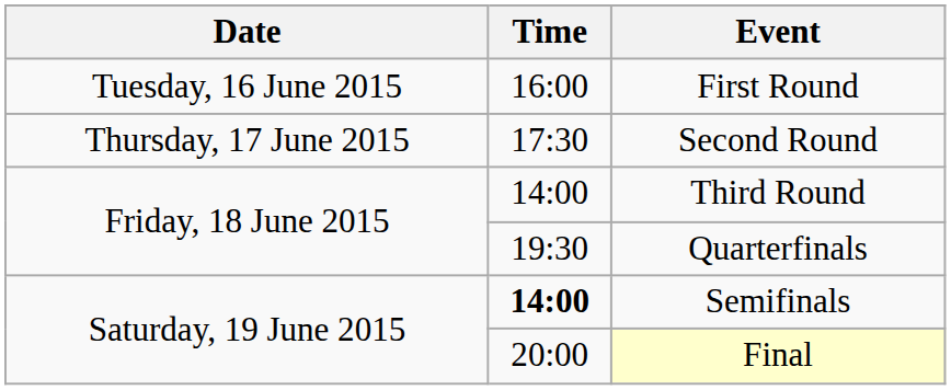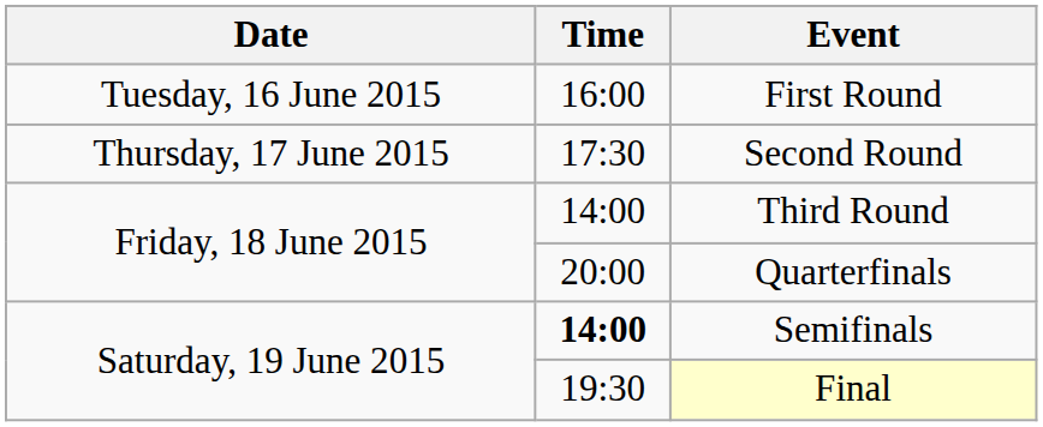Quarterfinals | Time: 19:30 -> 20:00
Final | Time: 20:00 -> 19:30
